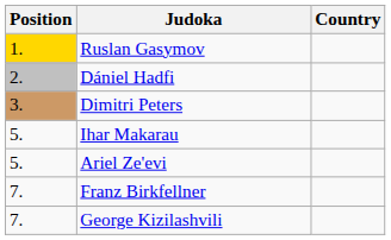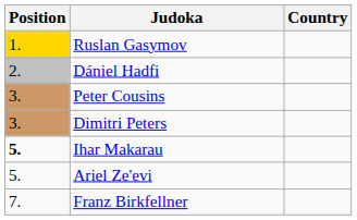+ row: 3. | Peter Cousins
Ihar Makarau | Position: normal -> bold
- row: 7. | George Kizilashvili
